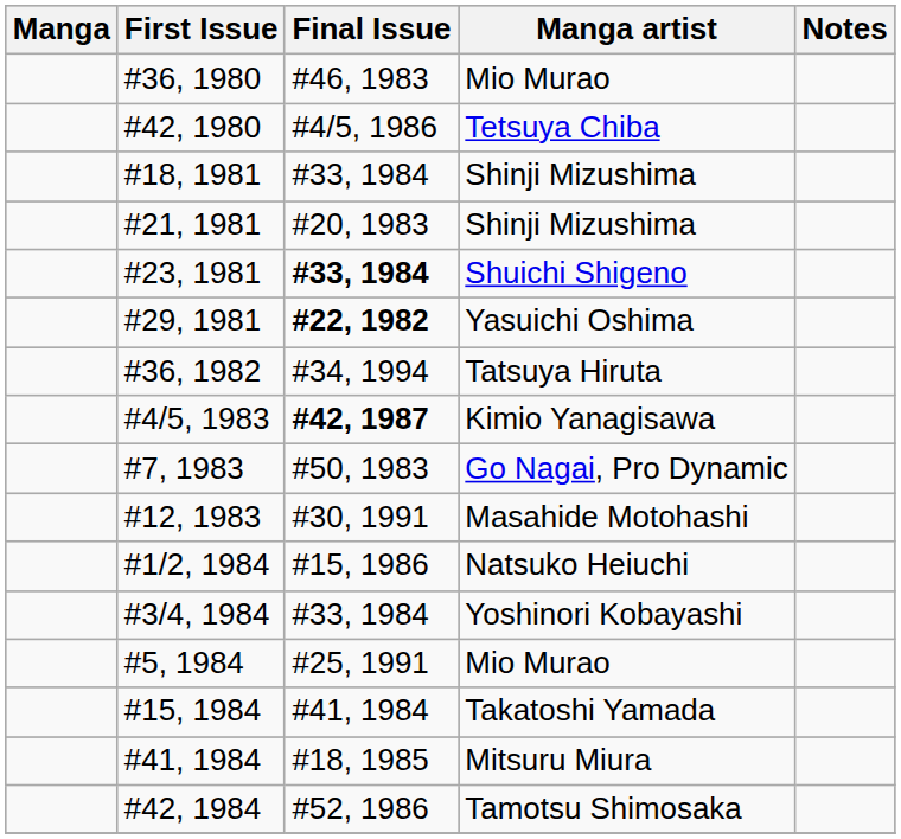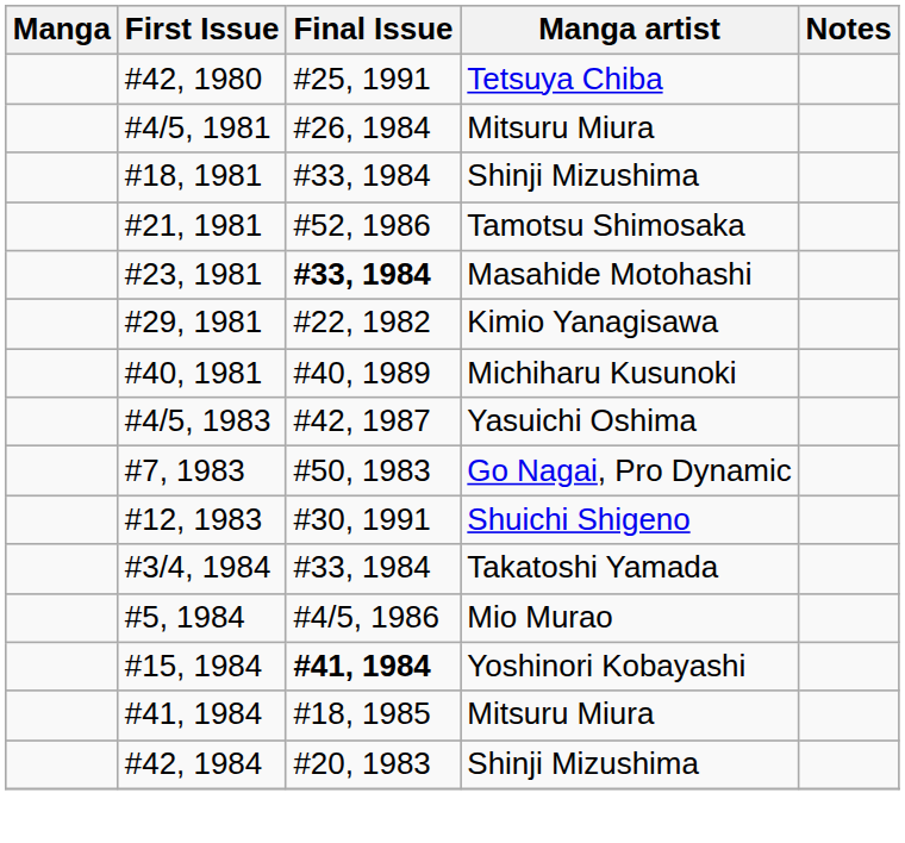- row: #36, 1980 | #46, 1983 | Mio Murao
#42, 1980 | Final Issue: #4/5, 1986 -> #25, 1991
+ row: #4/5, 1981 | #26, 1984 | Mitsuru Miura
#21, 1981 | Final Issue: #20, 1983 -> #52, 1986
#21, 1981 | Manga artist: Shinji Mizushima -> Tamotsu Shimosaka
#23, 1981 | Manga artist: Shuichi Shigeno -> Masahide Motohashi
#29, 1981 | Final Issue: bold -> normal
#29, 1981 | Manga artist: Yasuichi Oshima -> Kimio Yanagisawa
+ row: #40, 1981 | #40, 1989 | Michiharu Kusunoki
- row: #36, 1982 | #34, 1994 | Tatsuya Hiruta
#4/5, 1983 | Final Issue: bold -> normal
#4/5, 1983 | Manga artist: Kimio Yanagisawa -> Yasuichi Oshima
#12, 1983 | Manga artist: Masahide Motohashi -> Shuichi Shigeno
- row: #1/2, 1984 | #15, 1986 | Natsuko Heiuchi
#3/4, 1984 | Manga artist: Yoshinori Kobayashi -> Takatoshi Yamada
#5, 1984 | Final Issue: #25, 1991 -> #4/5, 1986
#15, 1984 | Final Issue: normal -> bold
#15, 1984 | Manga artist: Takatoshi Yamada -> Yoshinori Kobayashi
#42, 1984 | Final Issue: #52, 1986 -> #20, 1983
#42, 1984 | Manga artist: Tamotsu Shimosaka -> Shinji Mizushima
